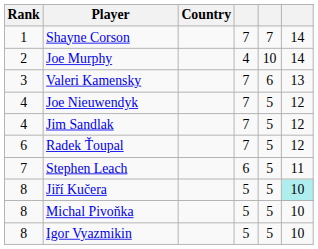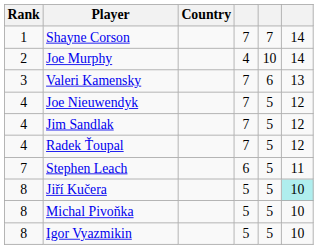Radek Ťoupal | Rank: 6 -> 4
